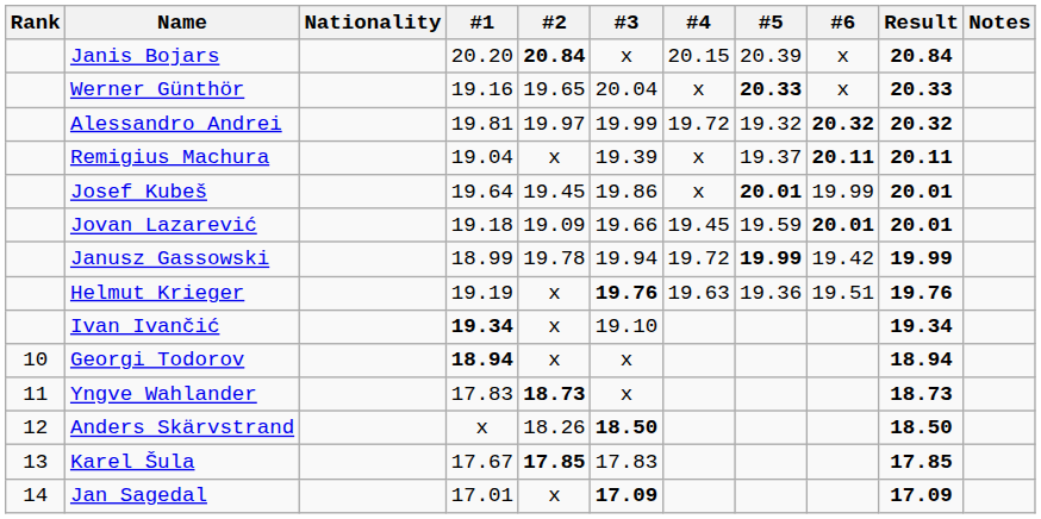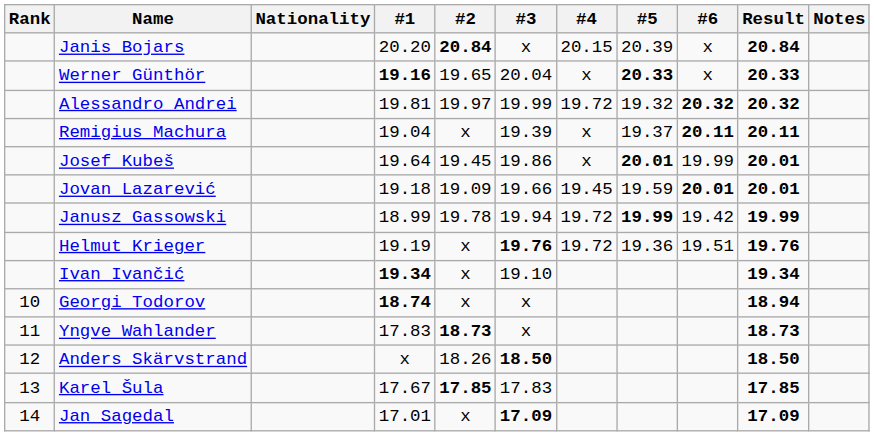Werner Günthör | #1: normal -> bold
Helmut Krieger | #4: 19.63 -> 19.72
Georgi Todorov | #1: 18.94 -> 18.74
